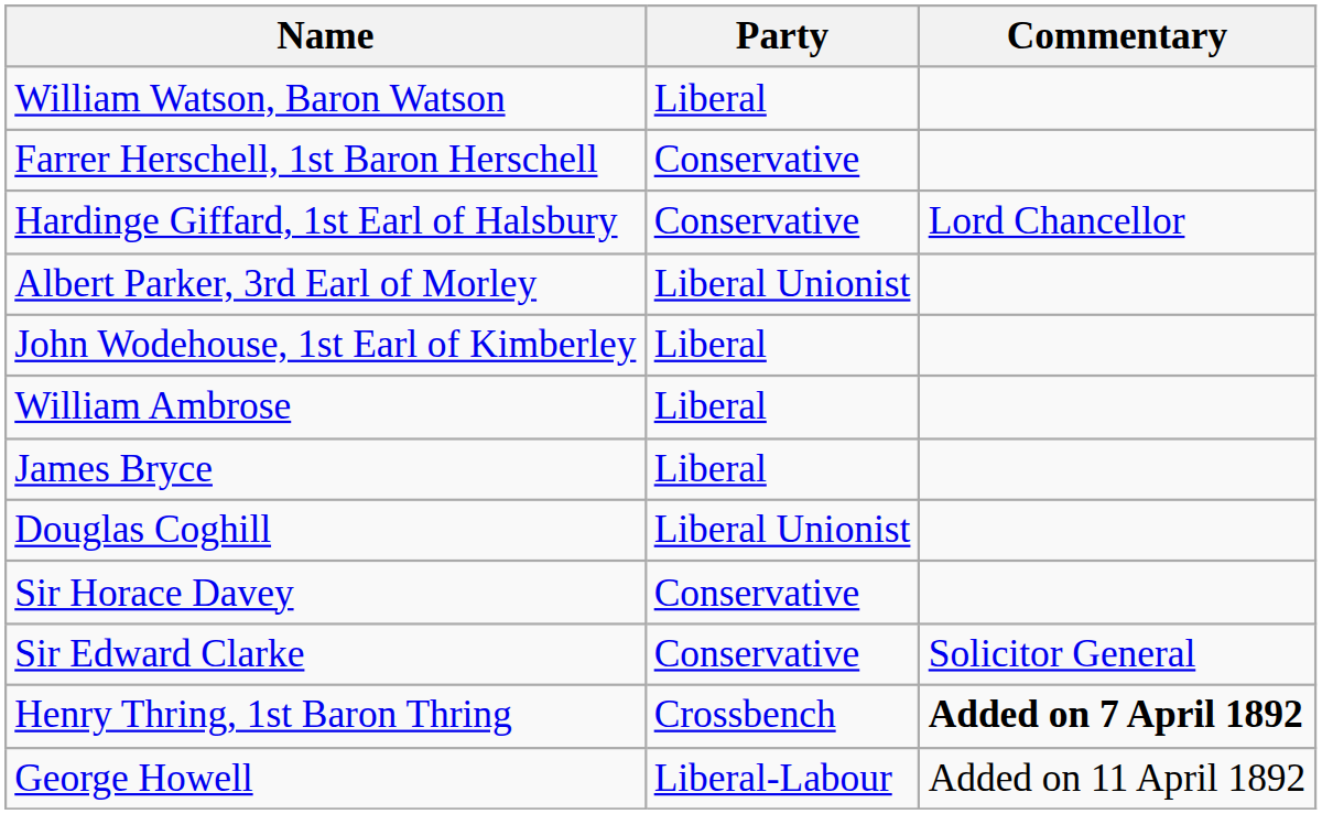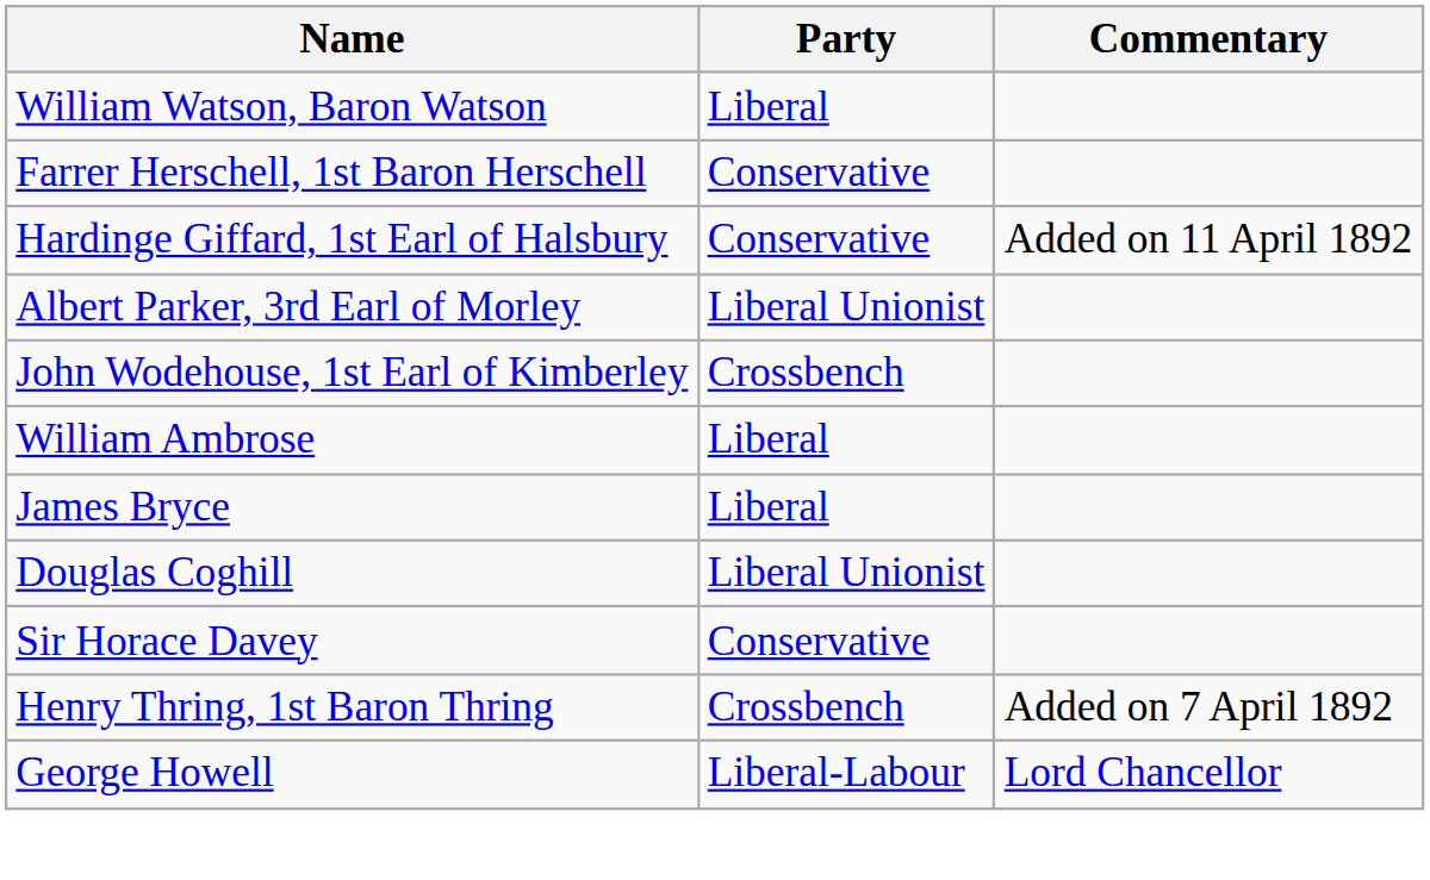Hardinge Giffard, 1st Earl of Halsbury | Commentary: Lord Chancellor -> Added on 11 April 1892
John Wodehouse, 1st Earl of Kimberley | Party: Liberal -> Crossbench
- row: Sir Edward Clarke | Conservative | Solicitor General
Henry Thring, 1st Baron Thring | Commentary: bold -> normal
George Howell | Commentary: Added on 11 April 1892 -> Lord Chancellor
